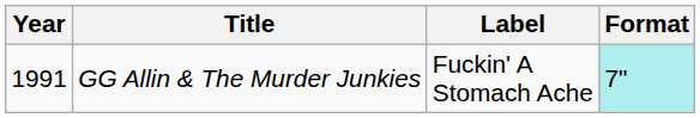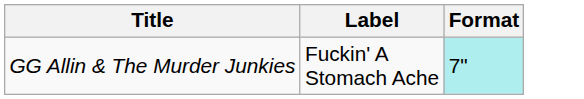- column: Year | 1991
